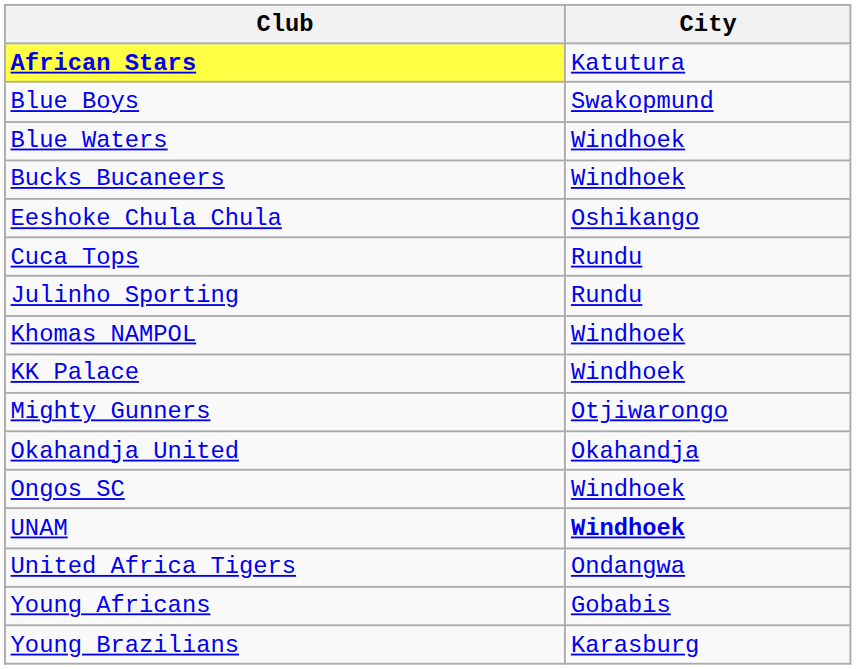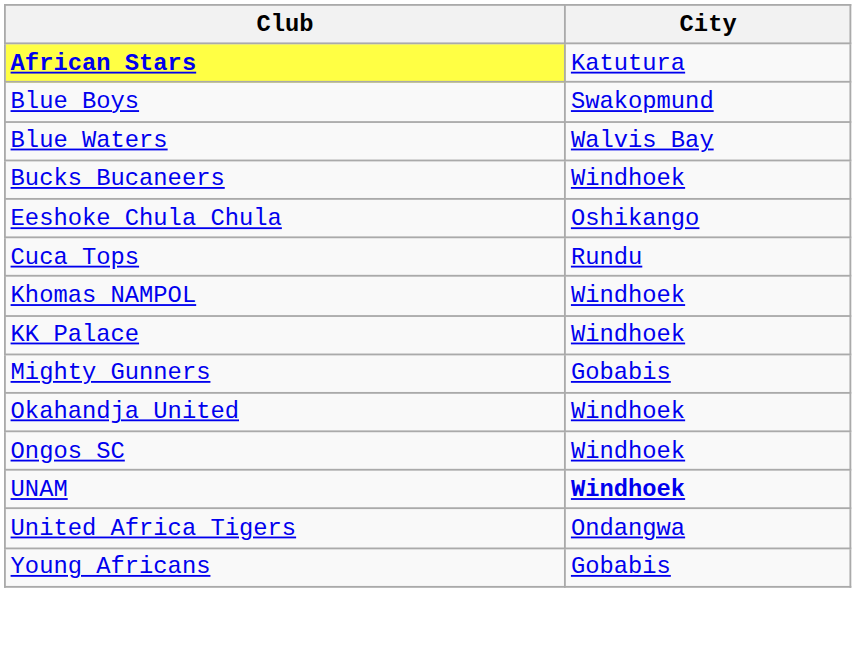Blue Waters | City: Windhoek -> Walvis Bay
- row: Julinho Sporting | Rundu
Mighty Gunners | City: Otjiwarongo -> Gobabis
Okahandja United | City: Okahandja -> Windhoek
- row: Young Brazilians | Karasburg
